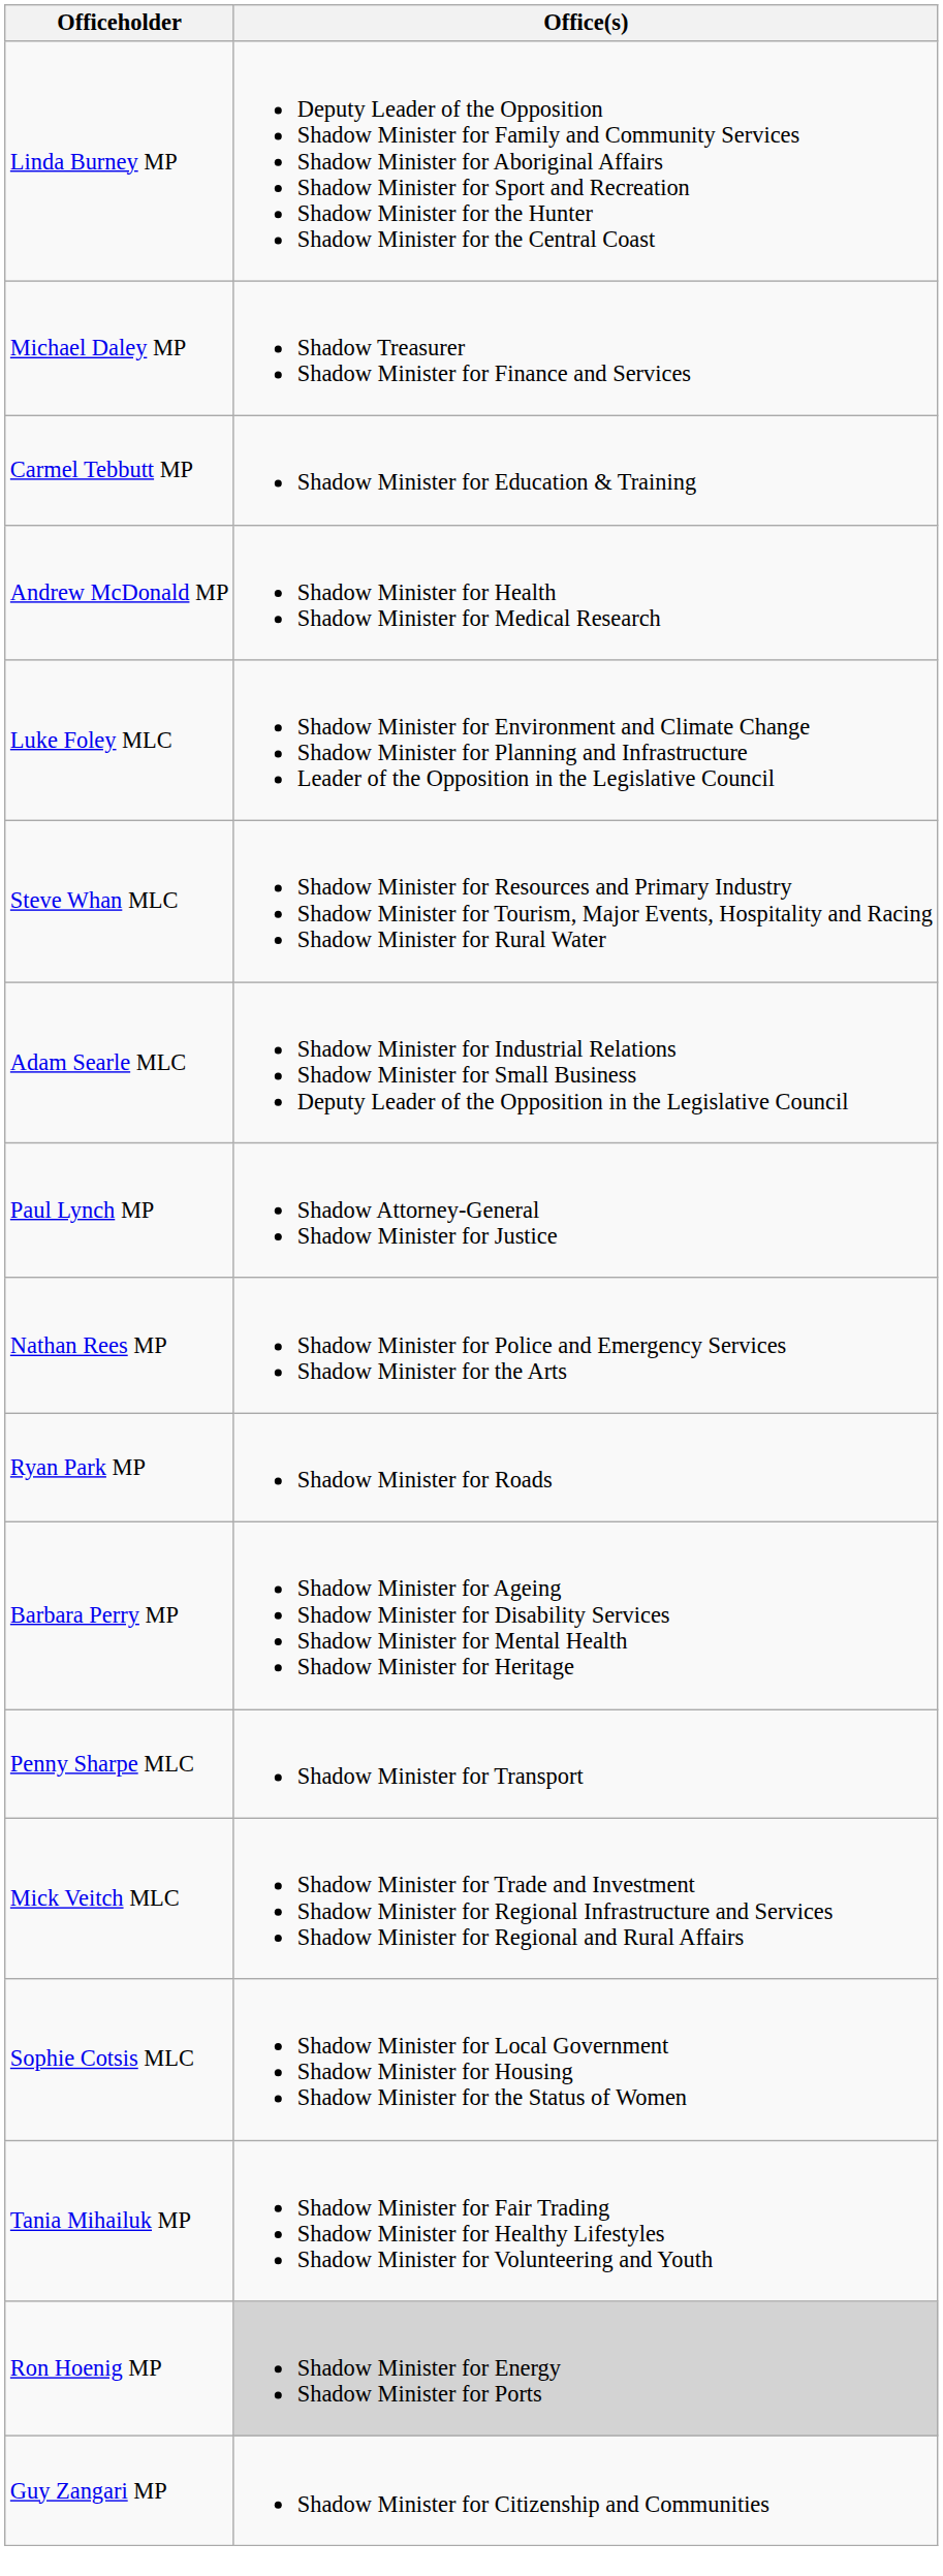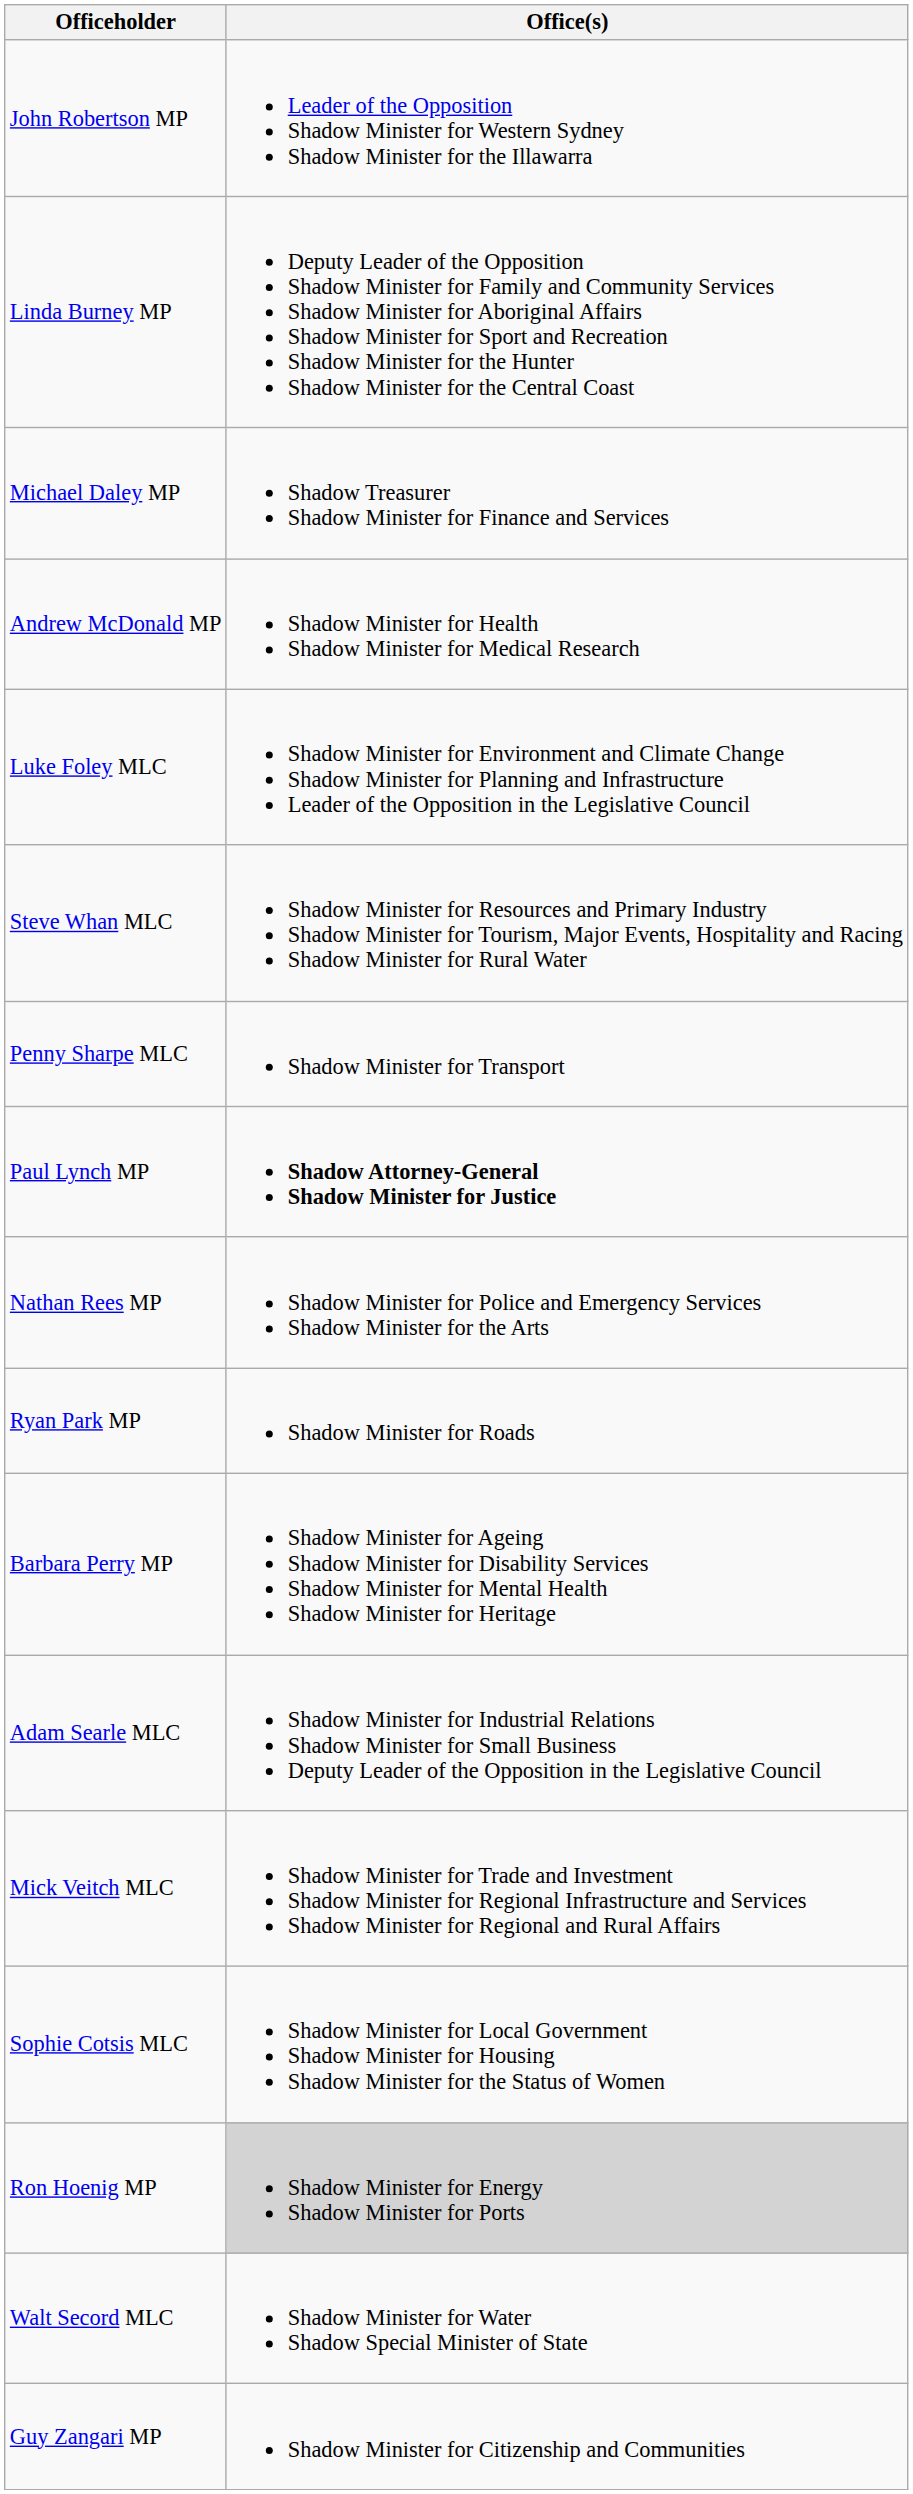+ row: John Robertson MP | Leader of the Opposition Shadow Minister for Western Sydney Shadow Minister for the Illawarra
- row: Carmel Tebbutt MP | Shadow Minister for Education & Training
rows swapped: Penny Sharpe MLC <-> Adam Searle MLC
Paul Lynch MP | Office(s): normal -> bold
- row: Tania Mihailuk MP | Shadow Minister for Fair Trading Shadow Minister for Healthy Lifestyles Shadow Minister for Volunteering and Youth
+ row: Walt Secord MLC | Shadow Minister for Water Shadow Special Minister of State
